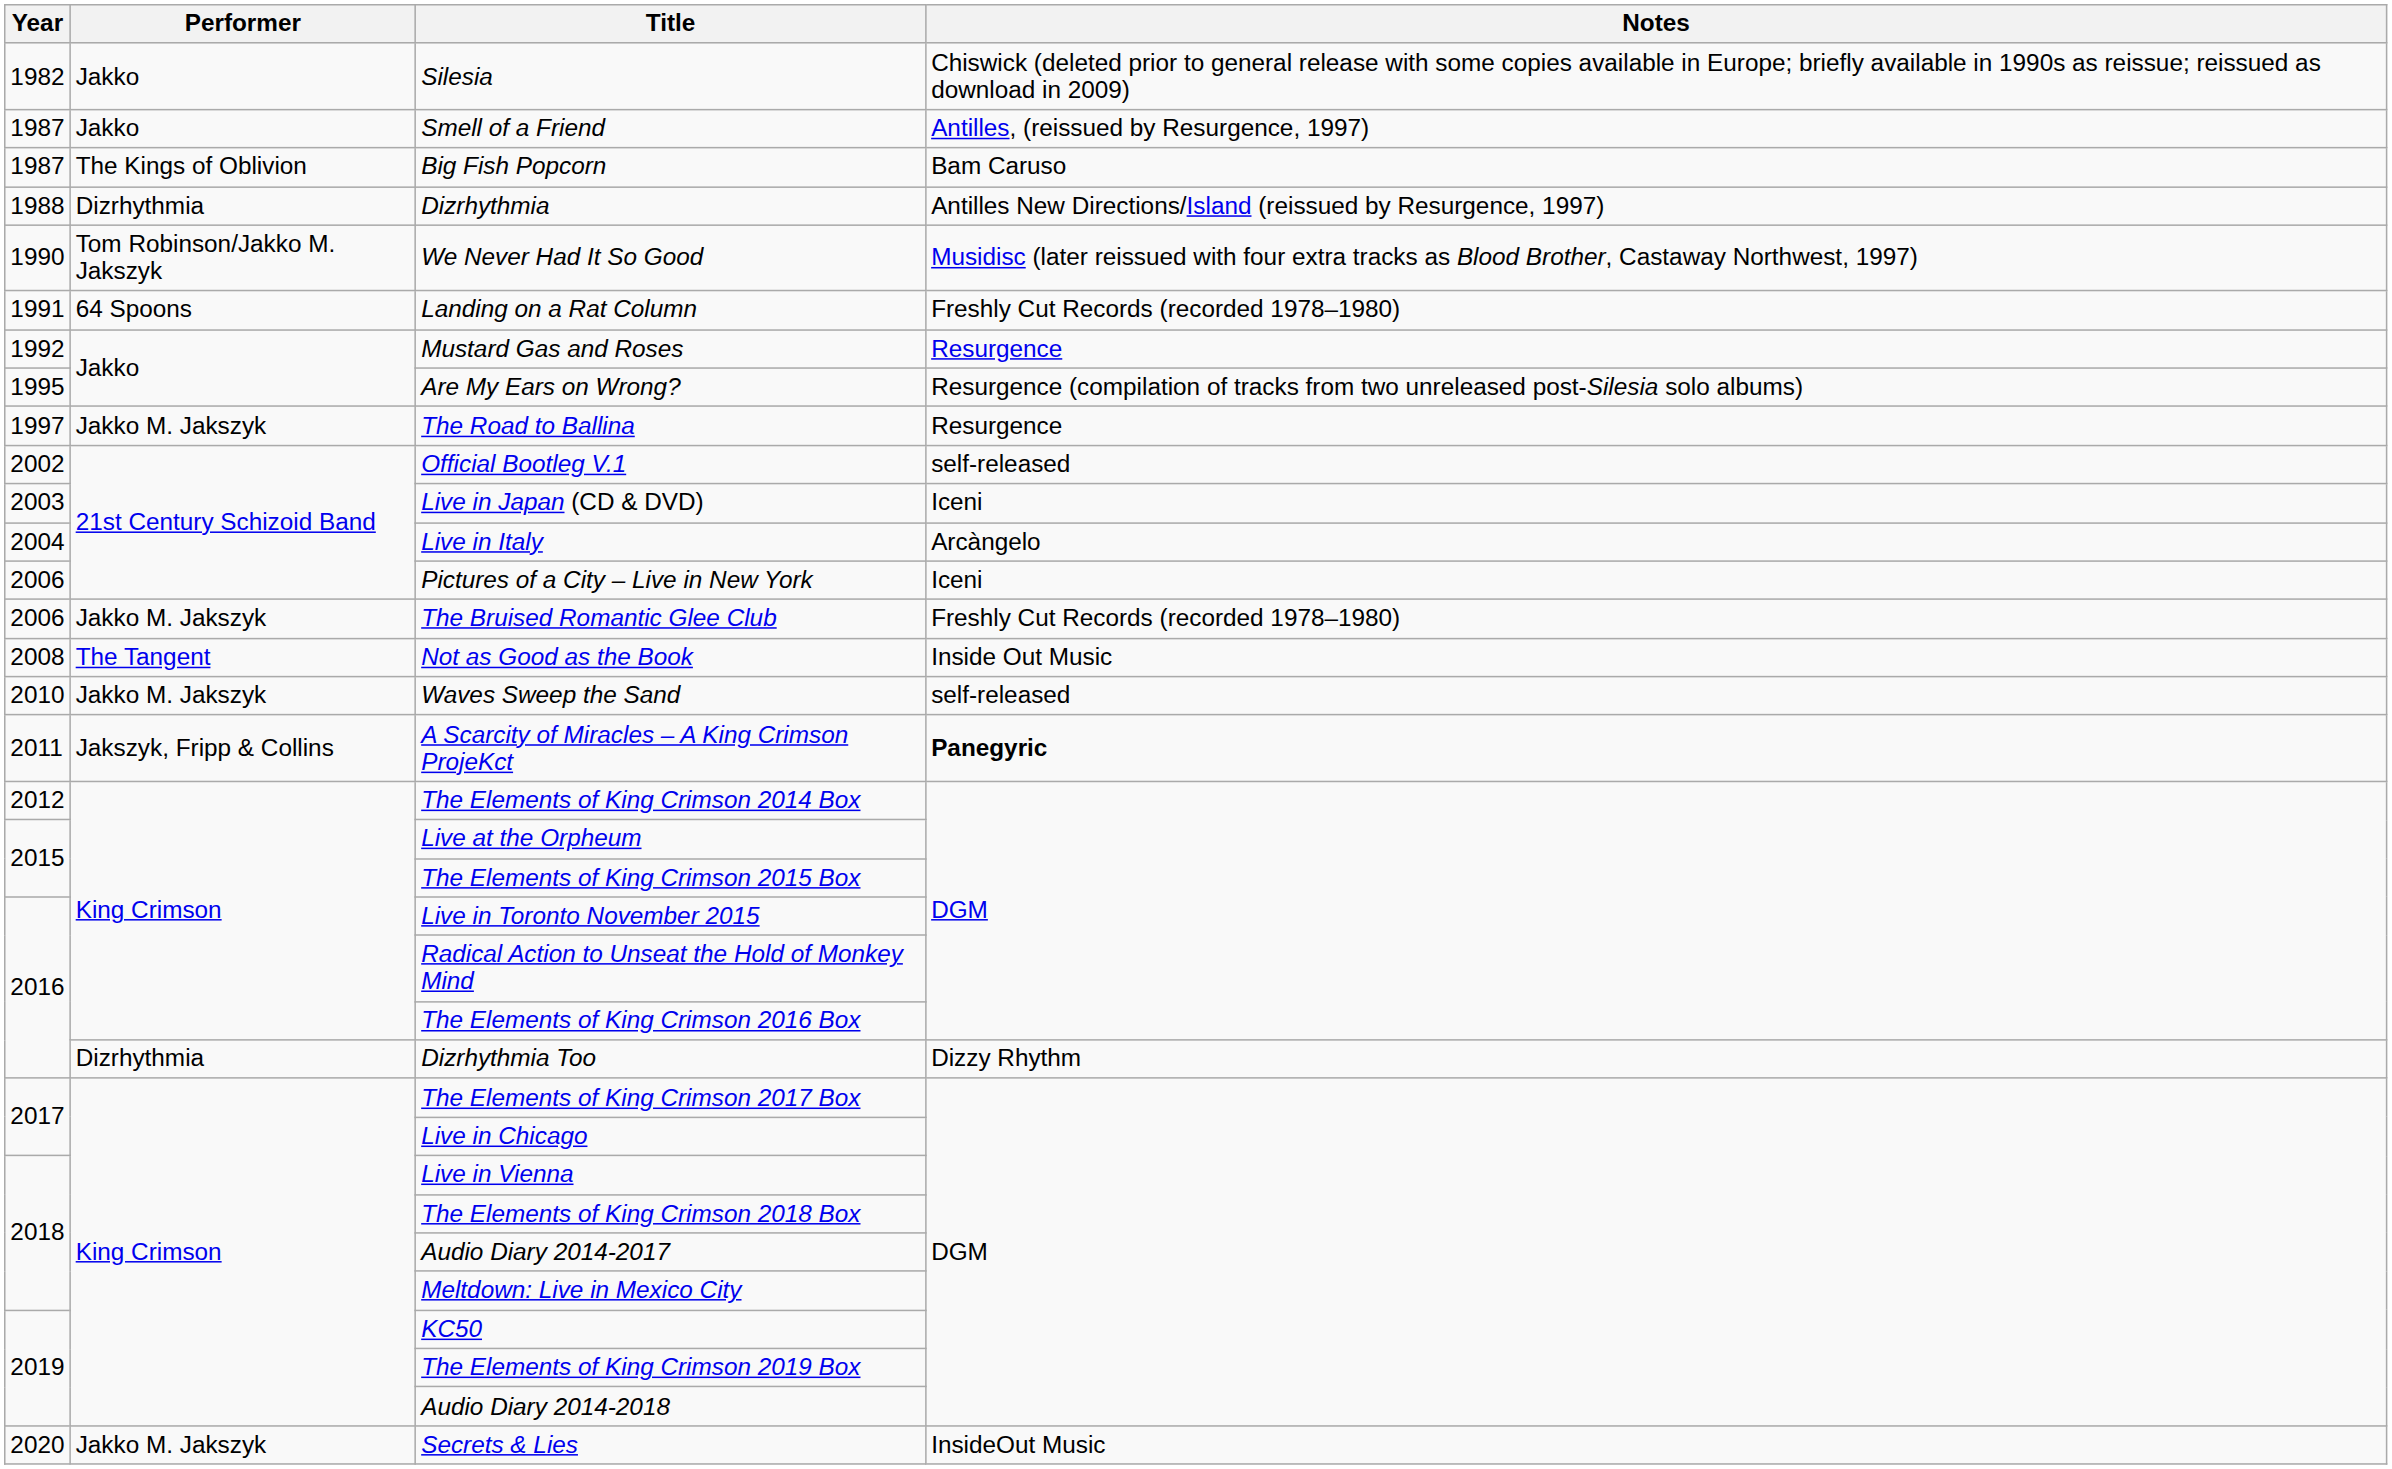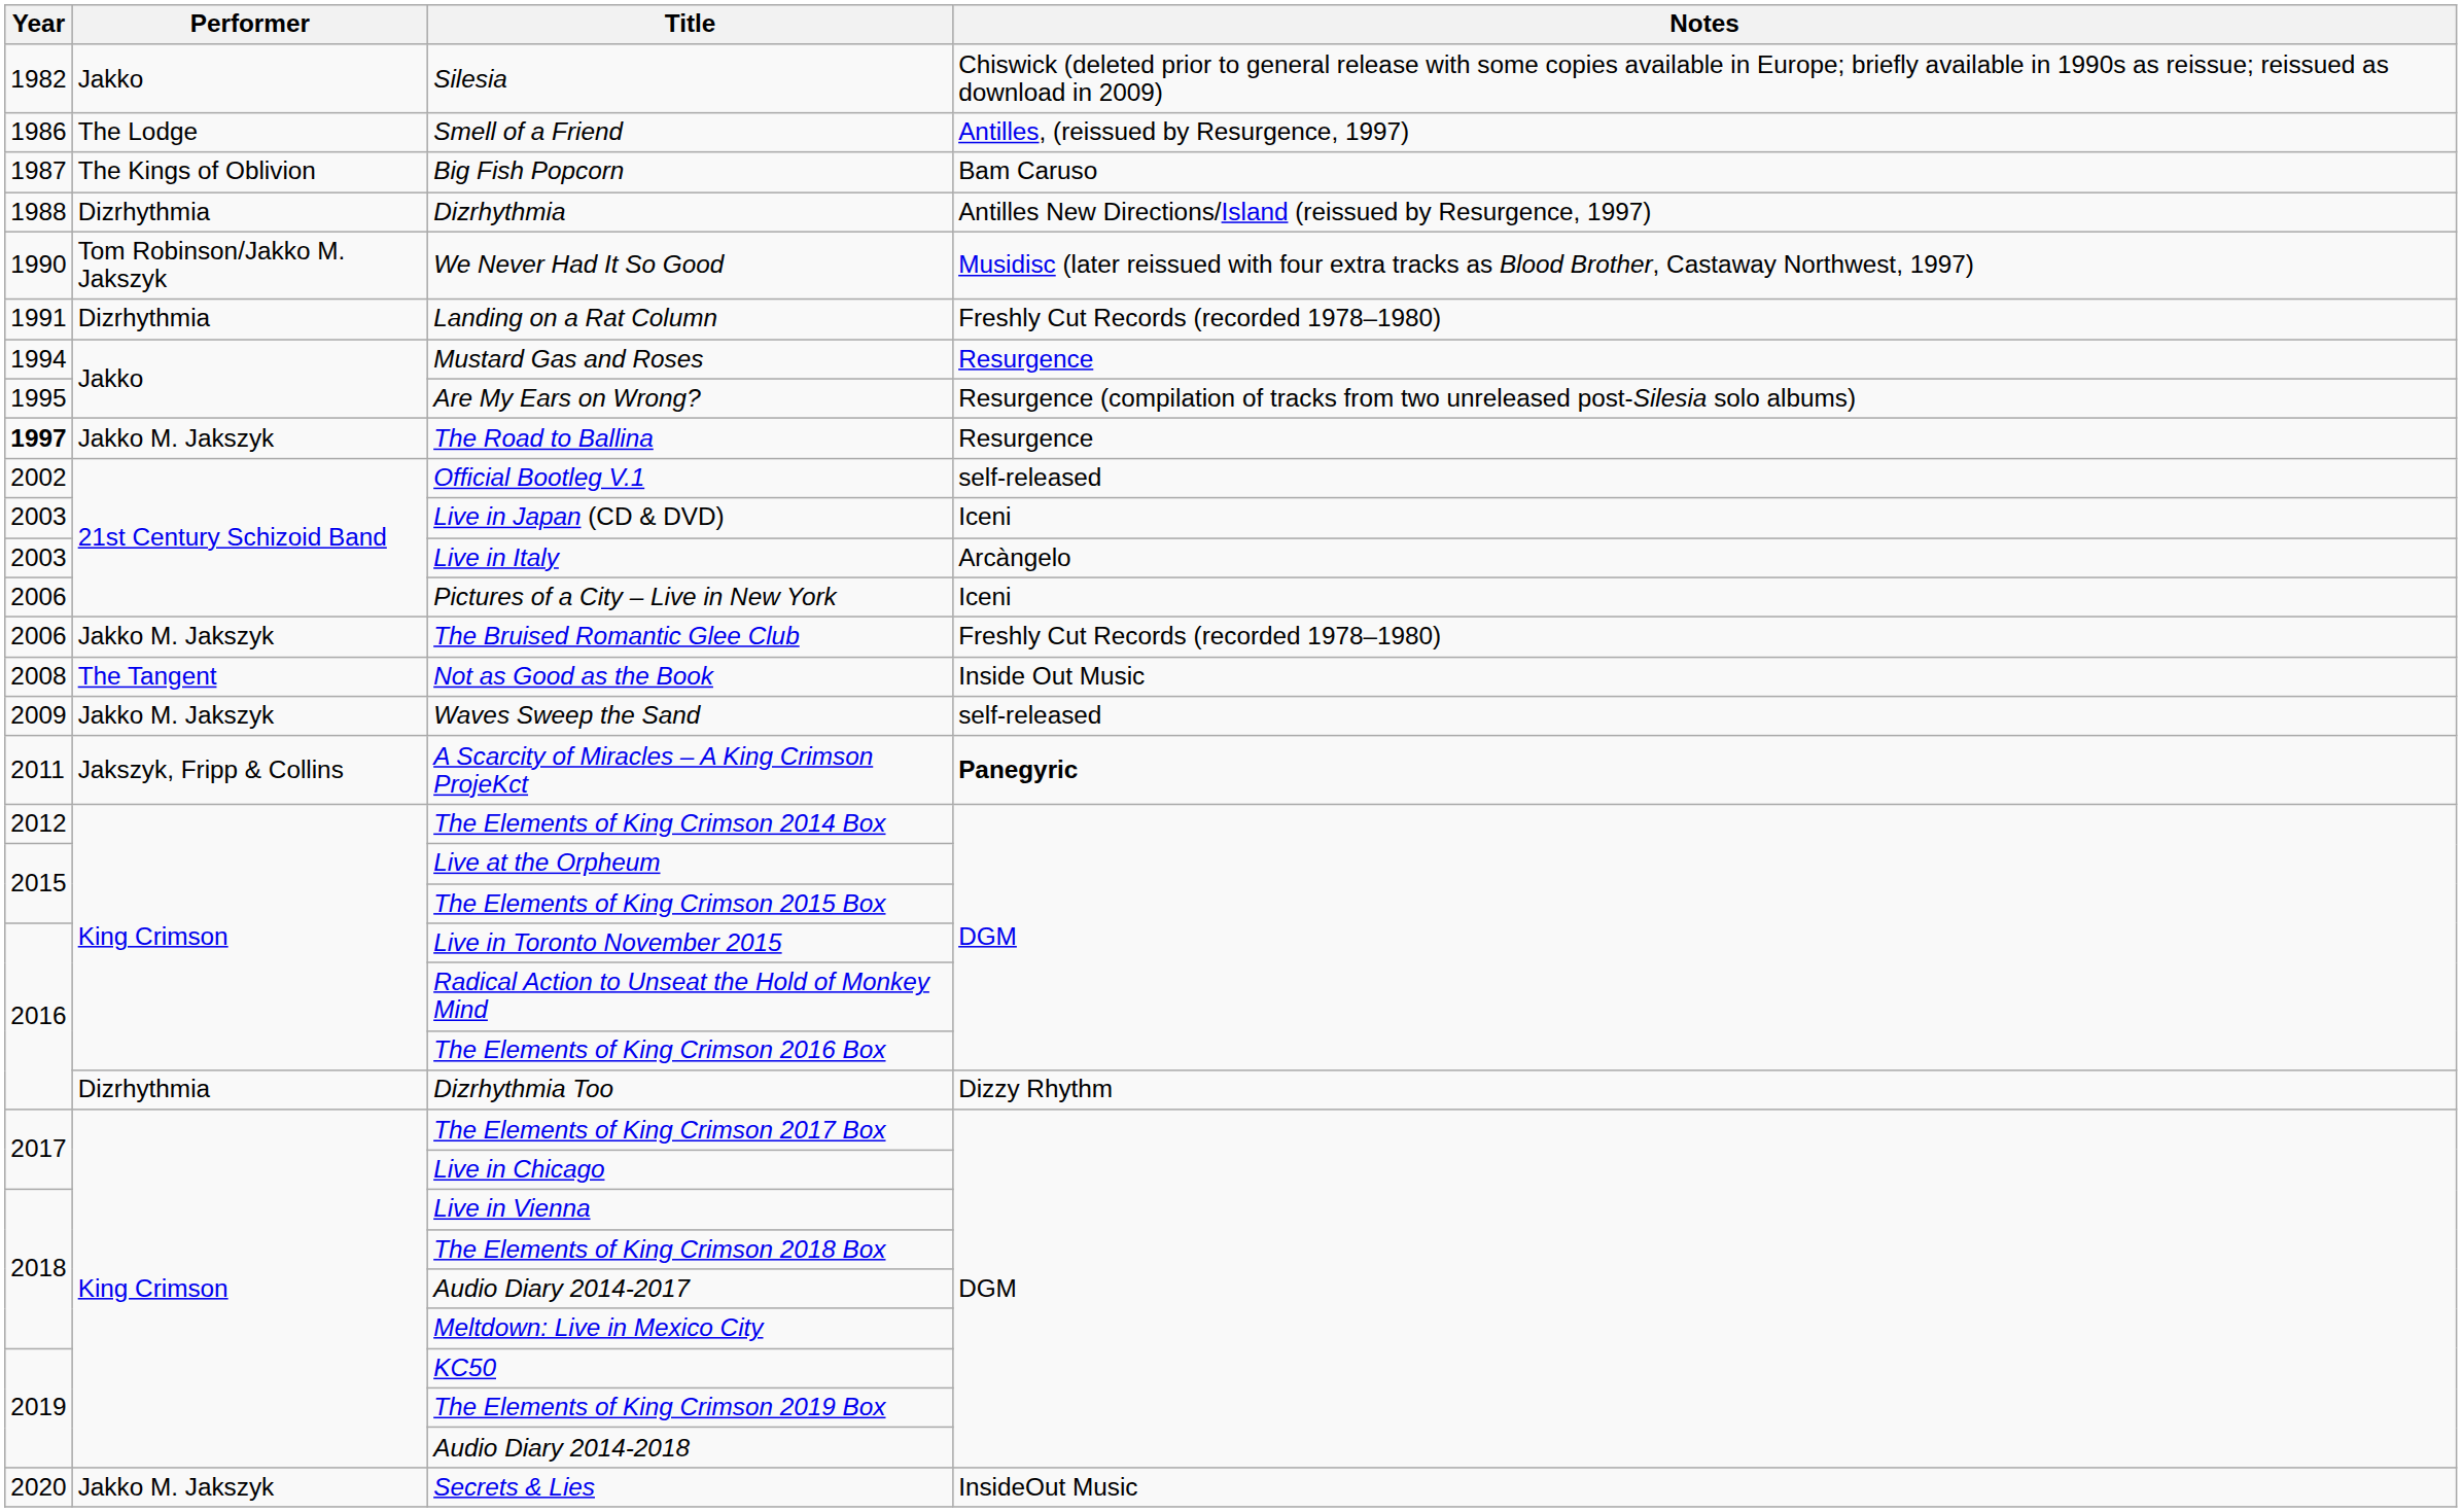Smell of a Friend | Year: 1987 -> 1986
Smell of a Friend | Performer: Jakko -> The Lodge
Landing on a Rat Column | Performer: 64 Spoons -> Dizrhythmia
Mustard Gas and Roses | Year: 1992 -> 1994
The Road to Ballina | Year: normal -> bold
Live in Italy | Year: 2004 -> 2003
Waves Sweep the Sand | Year: 2010 -> 2009
